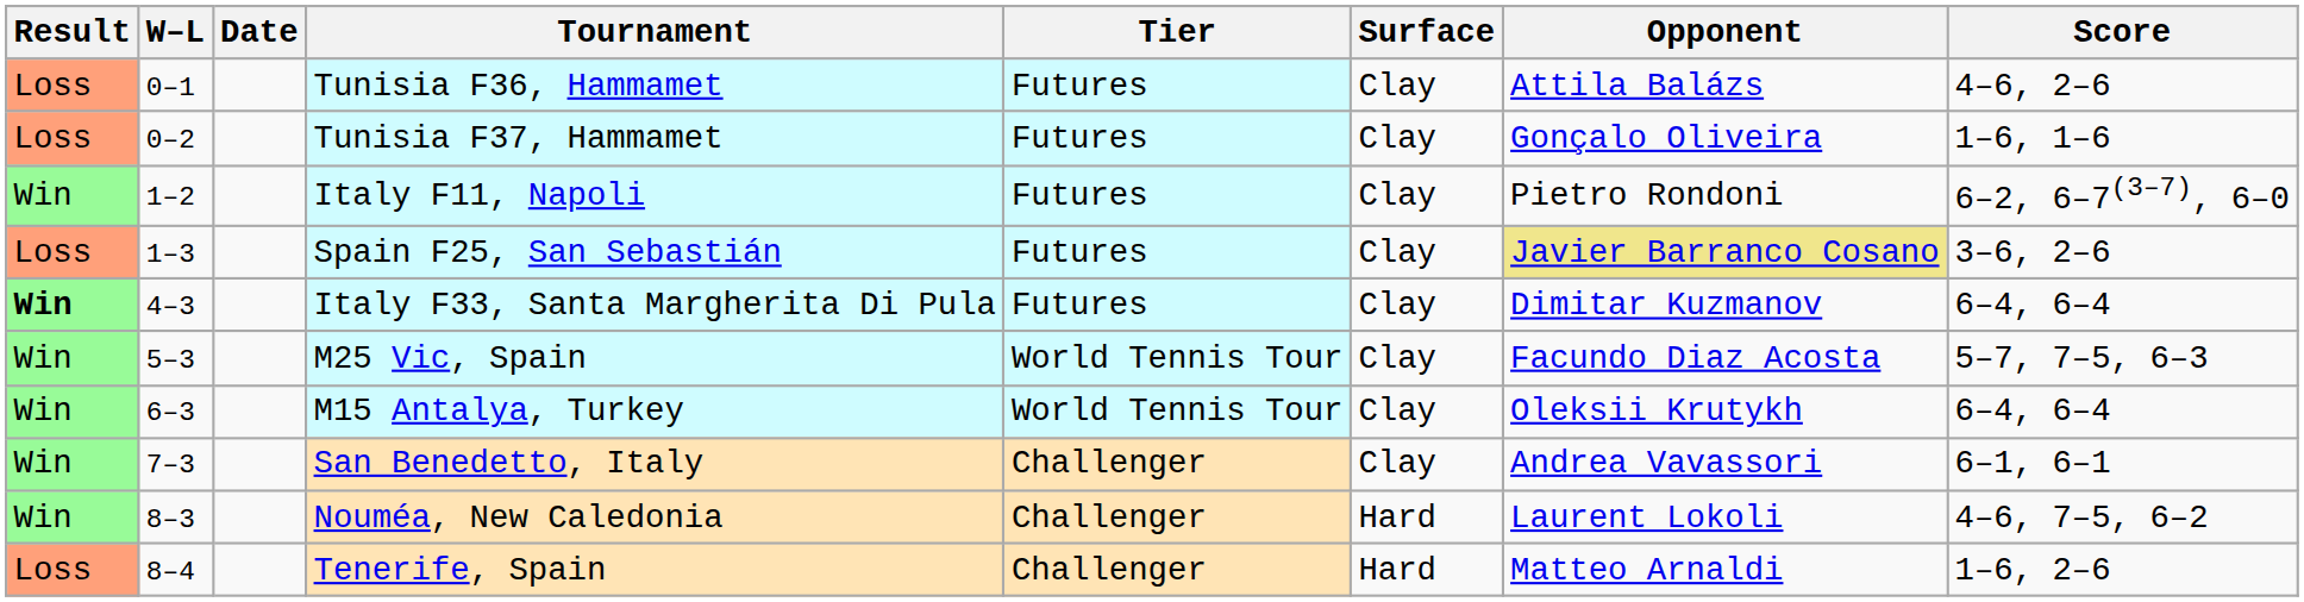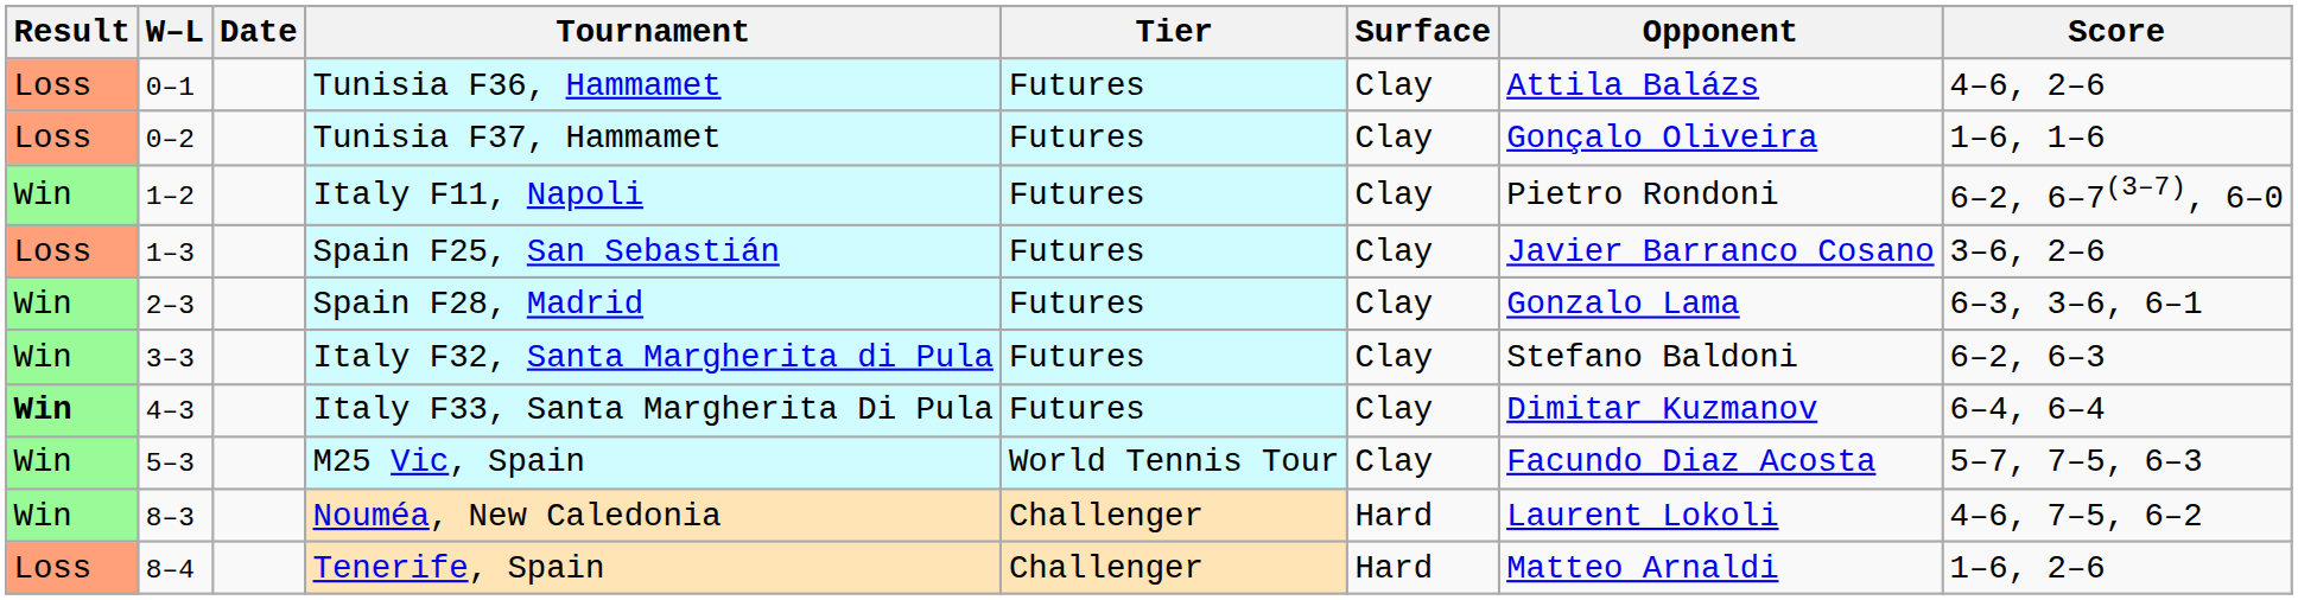Spain F25, San Sebastián | Opponent: khaki background -> no background
+ row: Win | 2–3 | Spain F28, Madrid | Futures | Clay | Gonzalo Lama | 6–3, 3–6, 6–1
+ row: Win | 3–3 | Italy F32, Santa Margherita di Pula | Futures | Clay | Stefano Baldoni | 6–2, 6–3
- row: Win | 6–3 | M15 Antalya, Turkey | World Tennis Tour | Clay | Oleksii Krutykh | 6–4, 6–4
- row: Win | 7–3 | San Benedetto, Italy | Challenger | Clay | Andrea Vavassori | 6–1, 6–1
